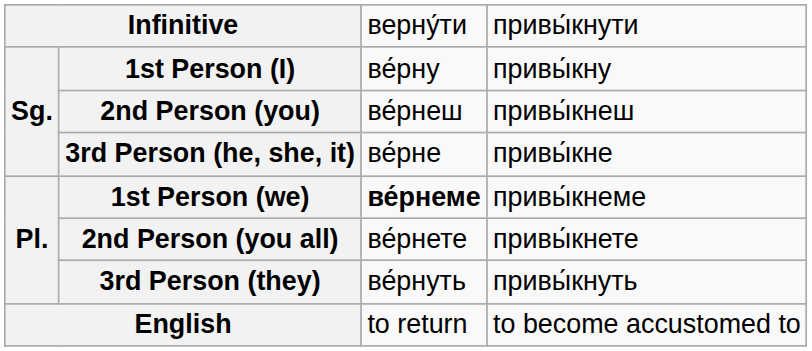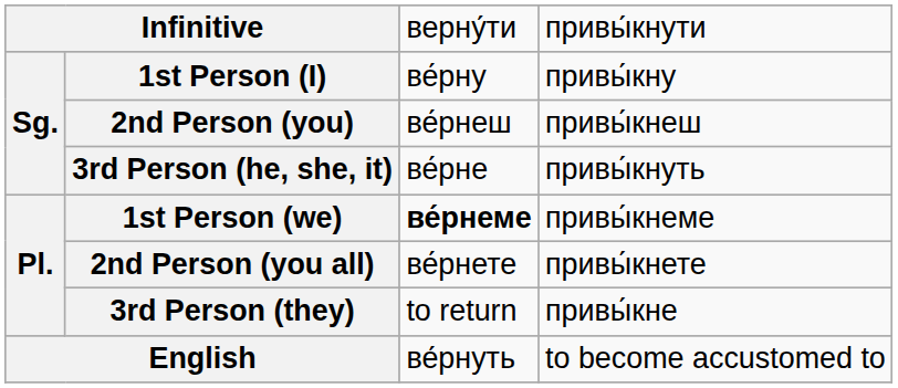3rd Person (he, she, it) | column 4: привы́кне -> привы́кнуть
3rd Person (they) | column 3: ве́рнуть -> to return
3rd Person (they) | column 4: привы́кнуть -> привы́кне
English | column 3: to return -> ве́рнуть
